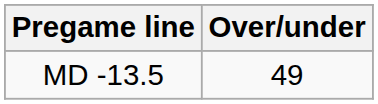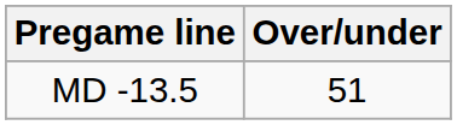MD -13.5 | Over/under: 49 -> 51
